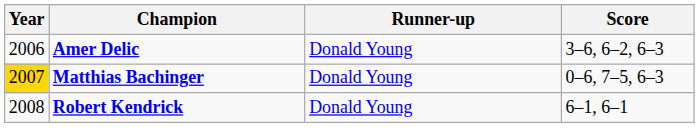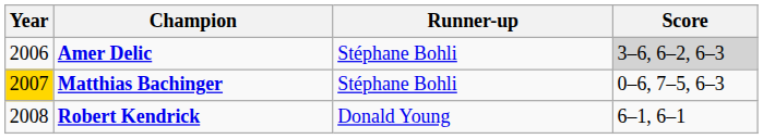Amer Delic | Runner-up: Donald Young -> Stéphane Bohli
Amer Delic | Score: no background -> lightgrey background
Matthias Bachinger | Runner-up: Donald Young -> Stéphane Bohli
